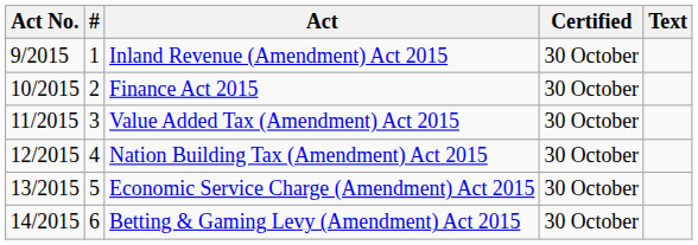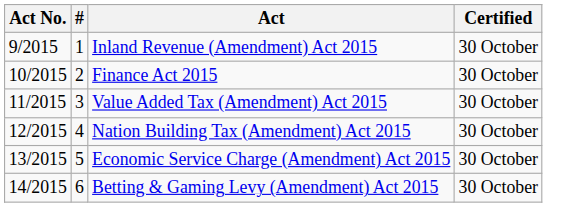- column: Text
